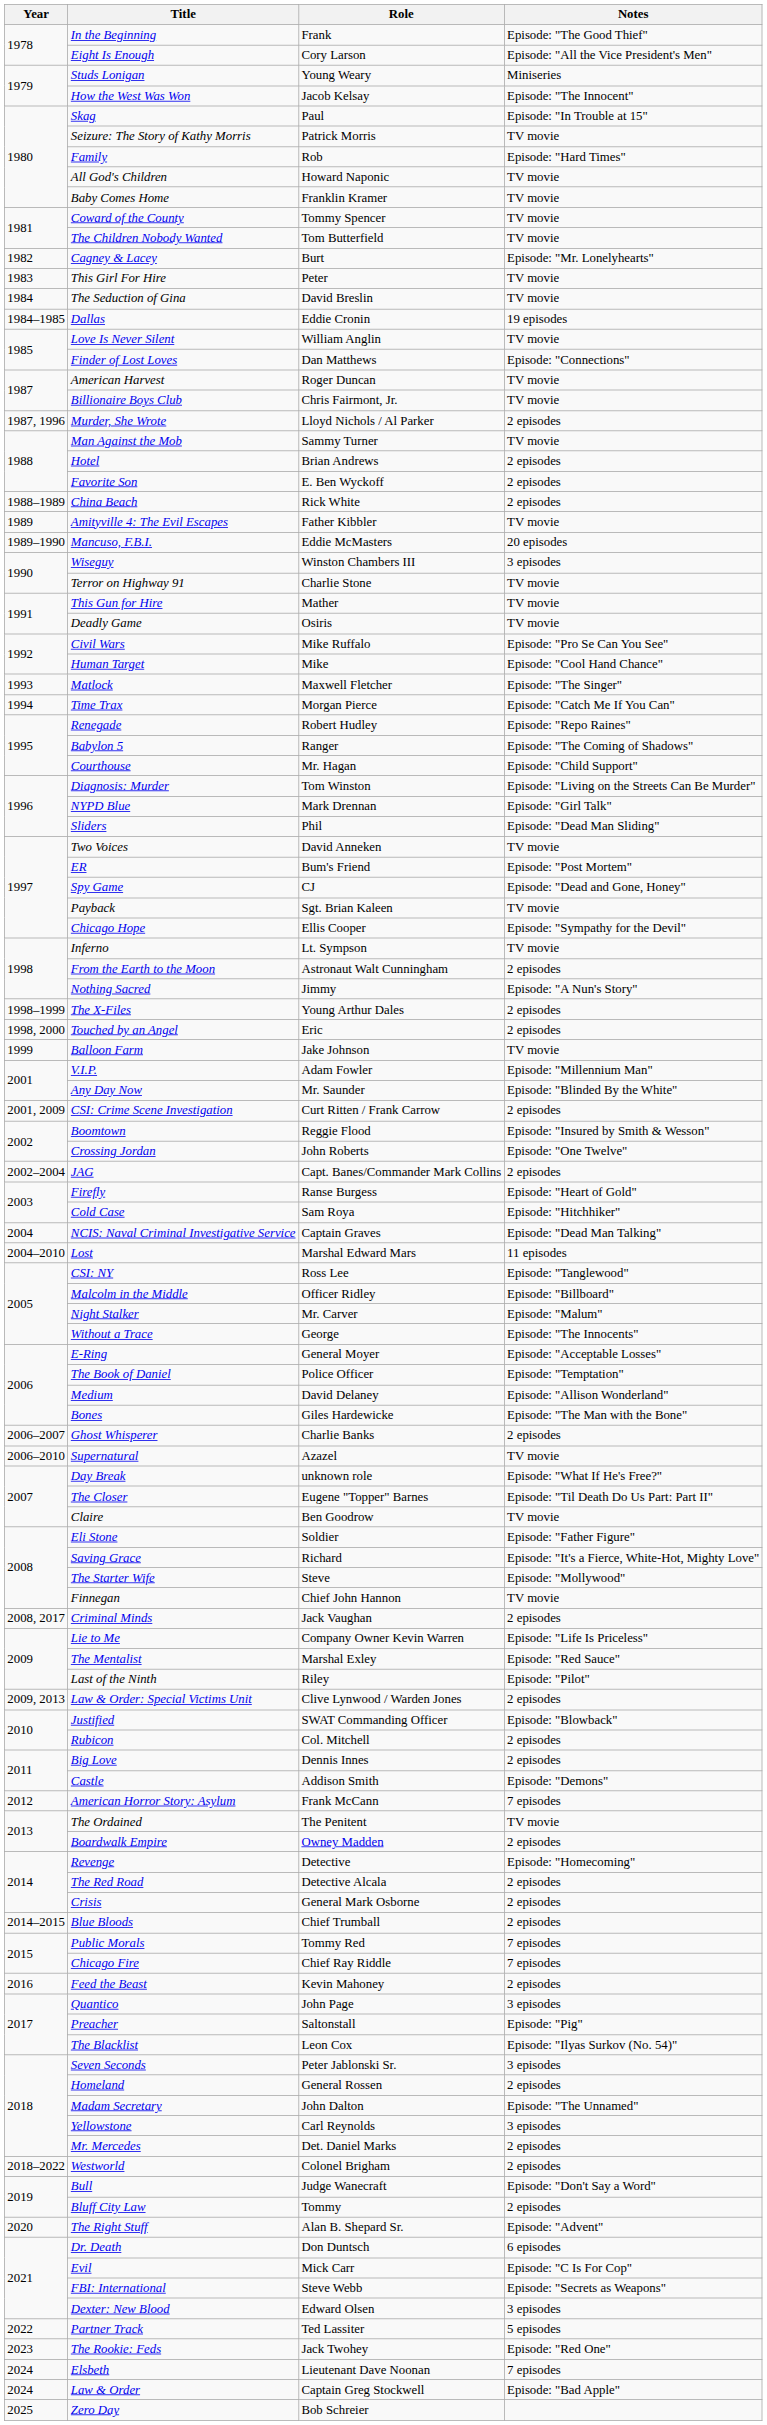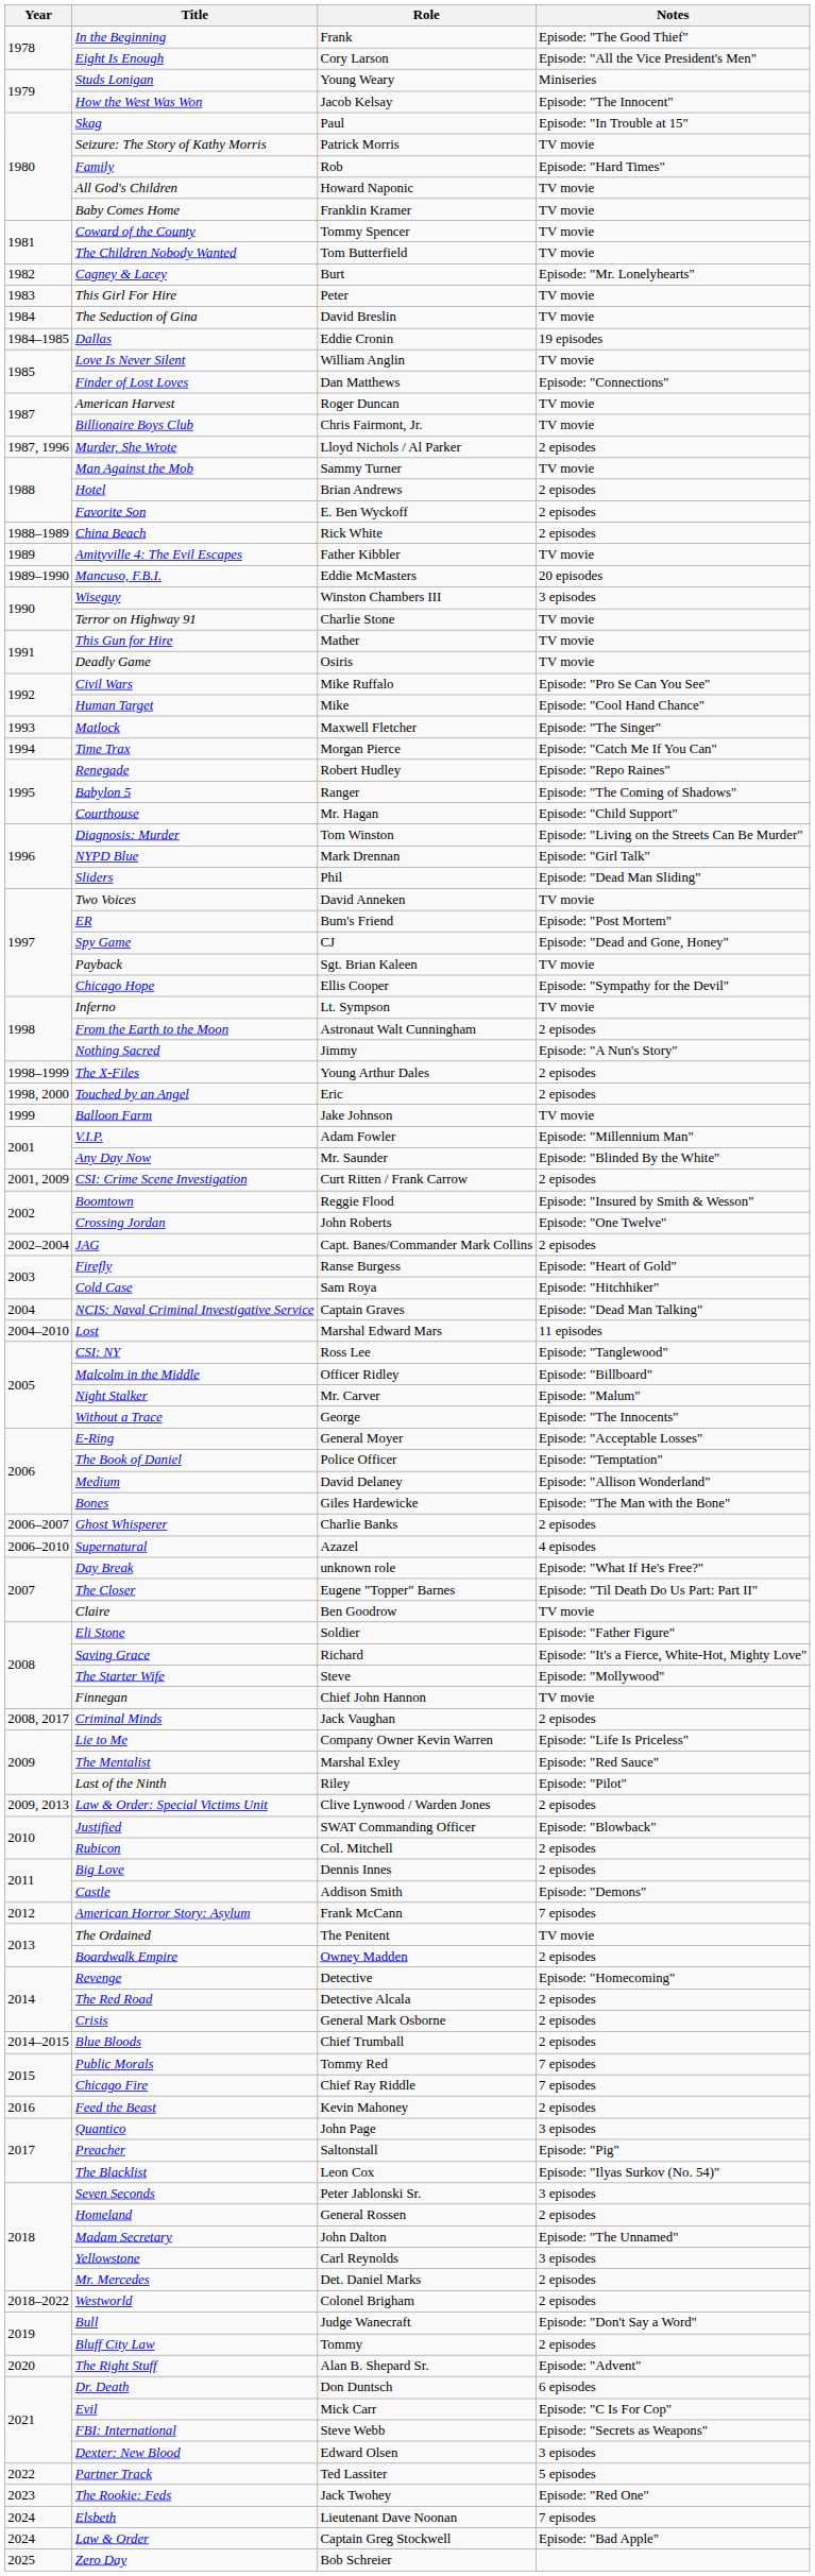Supernatural | Notes: TV movie -> 4 episodes
